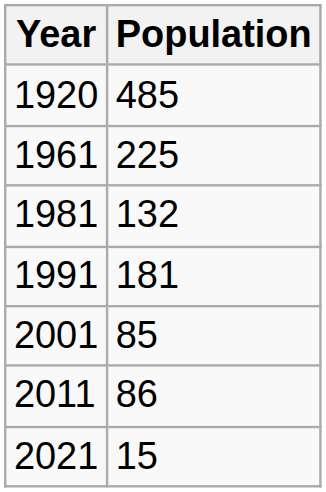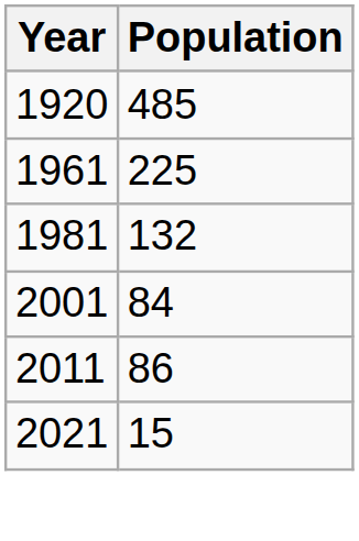- row: 1991 | 181
2001 | Population: 85 -> 84
